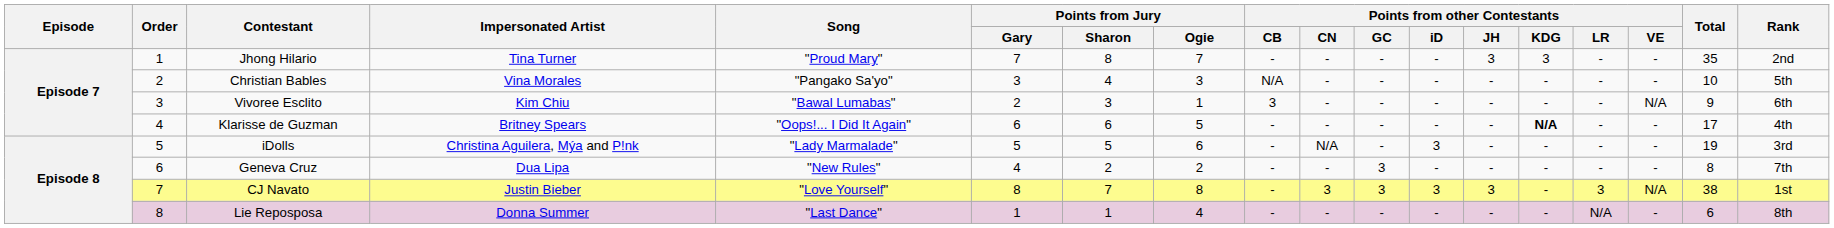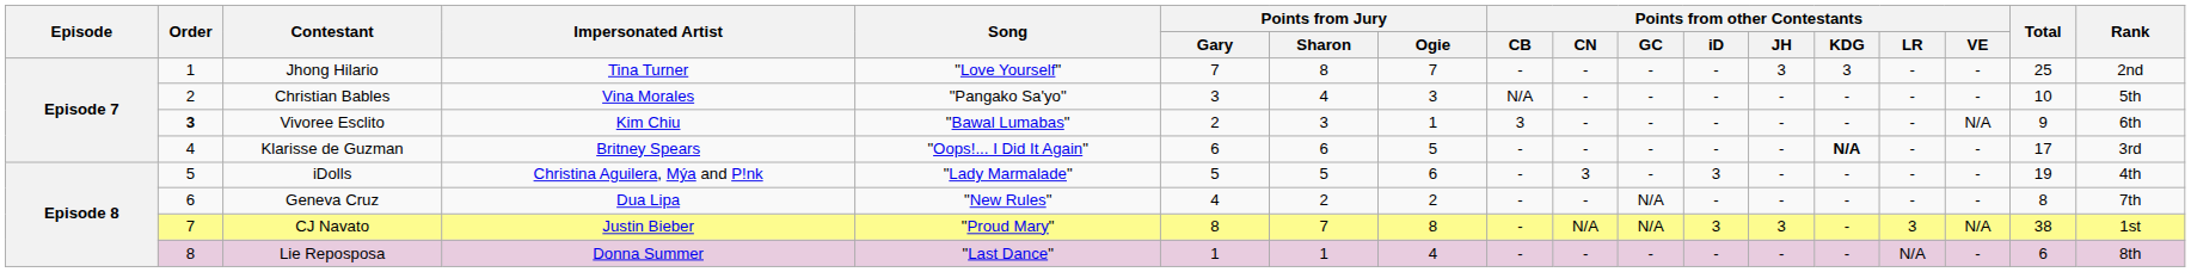Jhong Hilario | Song: "Proud Mary" -> "Love Yourself"
Jhong Hilario | Total: 35 -> 25
Vivoree Esclito | Order: normal -> bold
Klarisse de Guzman | Rank: 4th -> 3rd
iDolls | Points from other Contestants / CN: N/A -> 3
iDolls | Rank: 3rd -> 4th
Geneva Cruz | Points from other Contestants / GC: 3 -> N/A
CJ Navato | Song: "Love Yourself" -> "Proud Mary"
CJ Navato | Points from other Contestants / CN: 3 -> N/A
CJ Navato | Points from other Contestants / GC: 3 -> N/A
